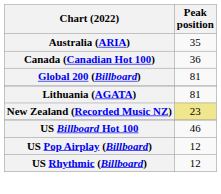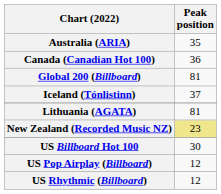+ row: Iceland (Tónlistinn) | 37
US Billboard Hot 100 | Peak position: 46 -> 30
